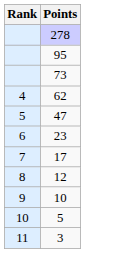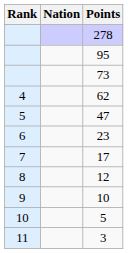+ column: Nation
